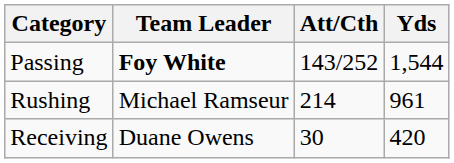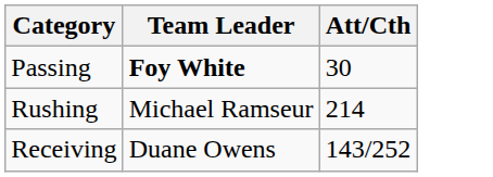- column: Yds | 1,544 | 961 | 420
Passing | Att/Cth: 143/252 -> 30
Receiving | Att/Cth: 30 -> 143/252
